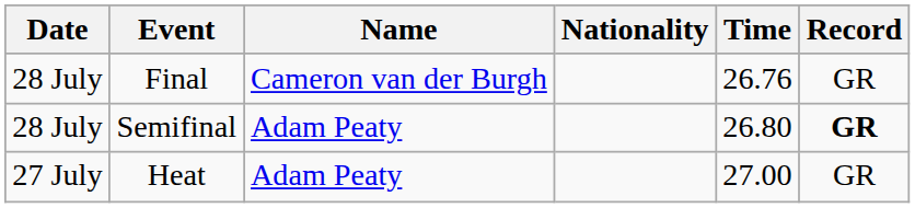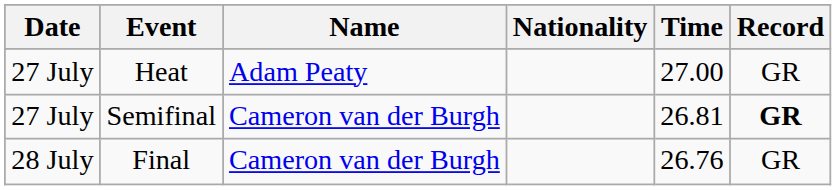rows swapped: Heat <-> Final
Semifinal | Date: 28 July -> 27 July
Semifinal | Name: Adam Peaty -> Cameron van der Burgh
Semifinal | Time: 26.80 -> 26.81
